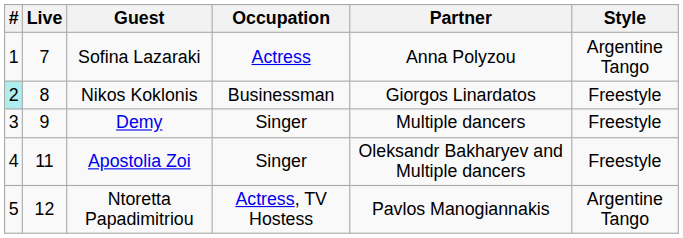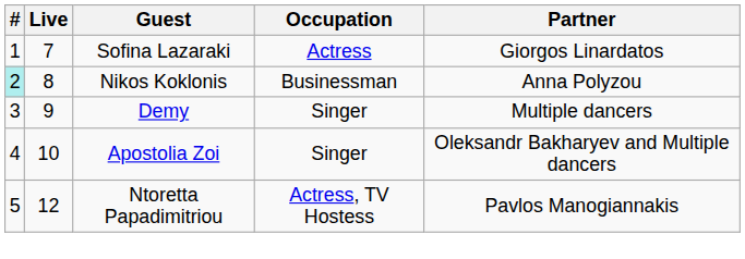- column: Style | Argentine Tango | Freestyle | Freestyle | Freestyle | Argentine Tango
Sofina Lazaraki | Partner: Anna Polyzou -> Giorgos Linardatos
Nikos Koklonis | Partner: Giorgos Linardatos -> Anna Polyzou
Apostolia Zoi | Live: 11 -> 10
